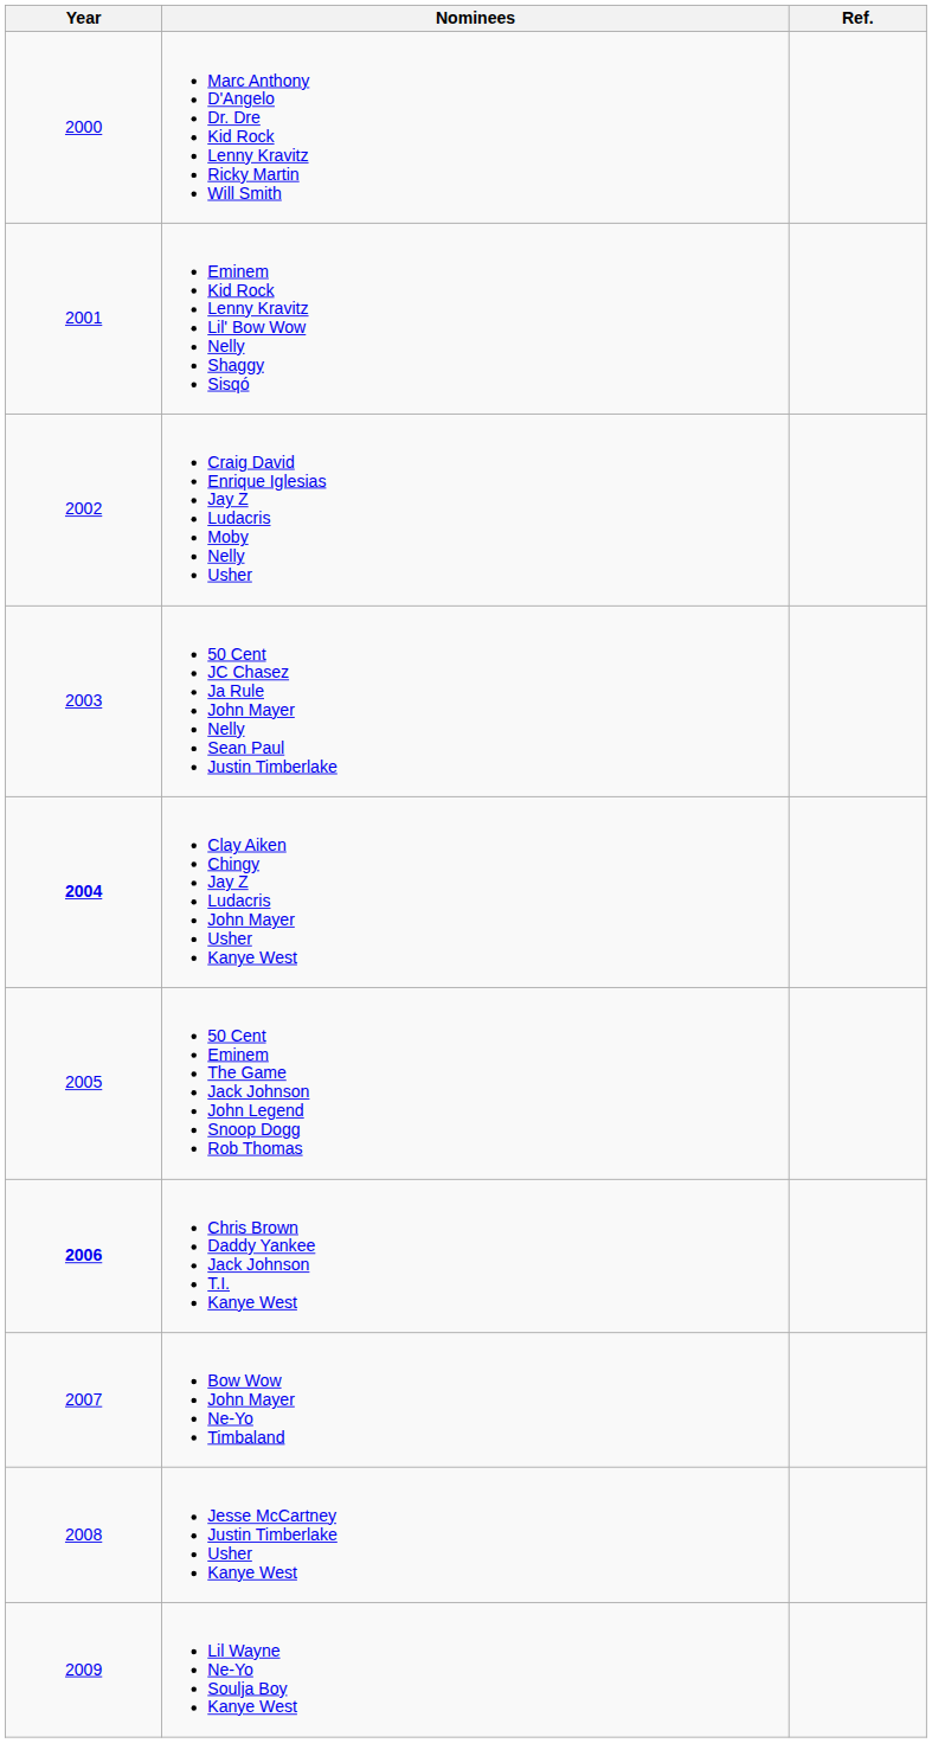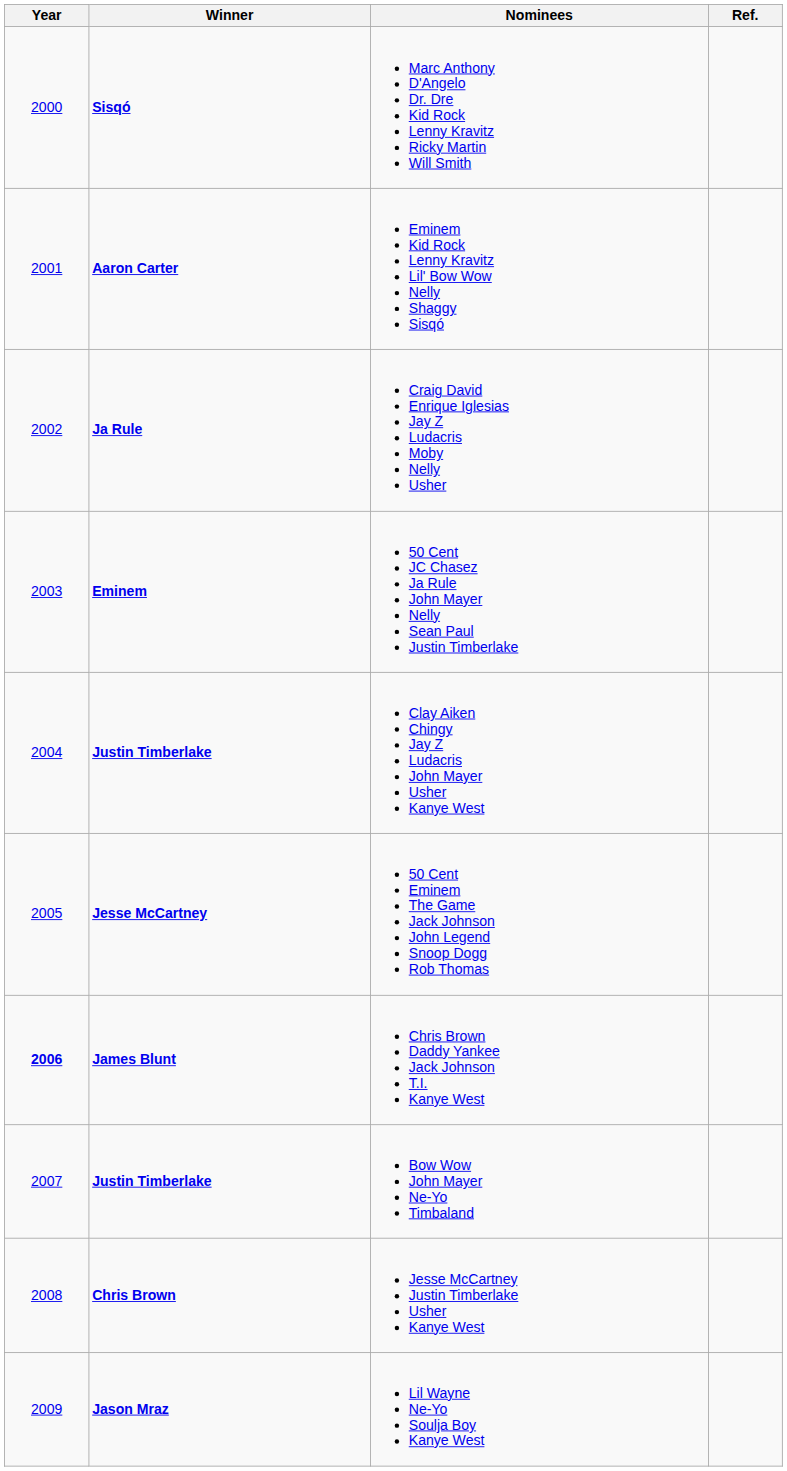+ column: Winner | Sisqó | Aaron Carter | Ja Rule | Eminem | Justin Timberlake | Jesse McCartney | James Blunt | Justin Timberlake | Chris Brown | Jason Mraz
Clay Aiken Chingy Jay Z Ludacris John Mayer Usher Kanye West | Year: bold -> normal
